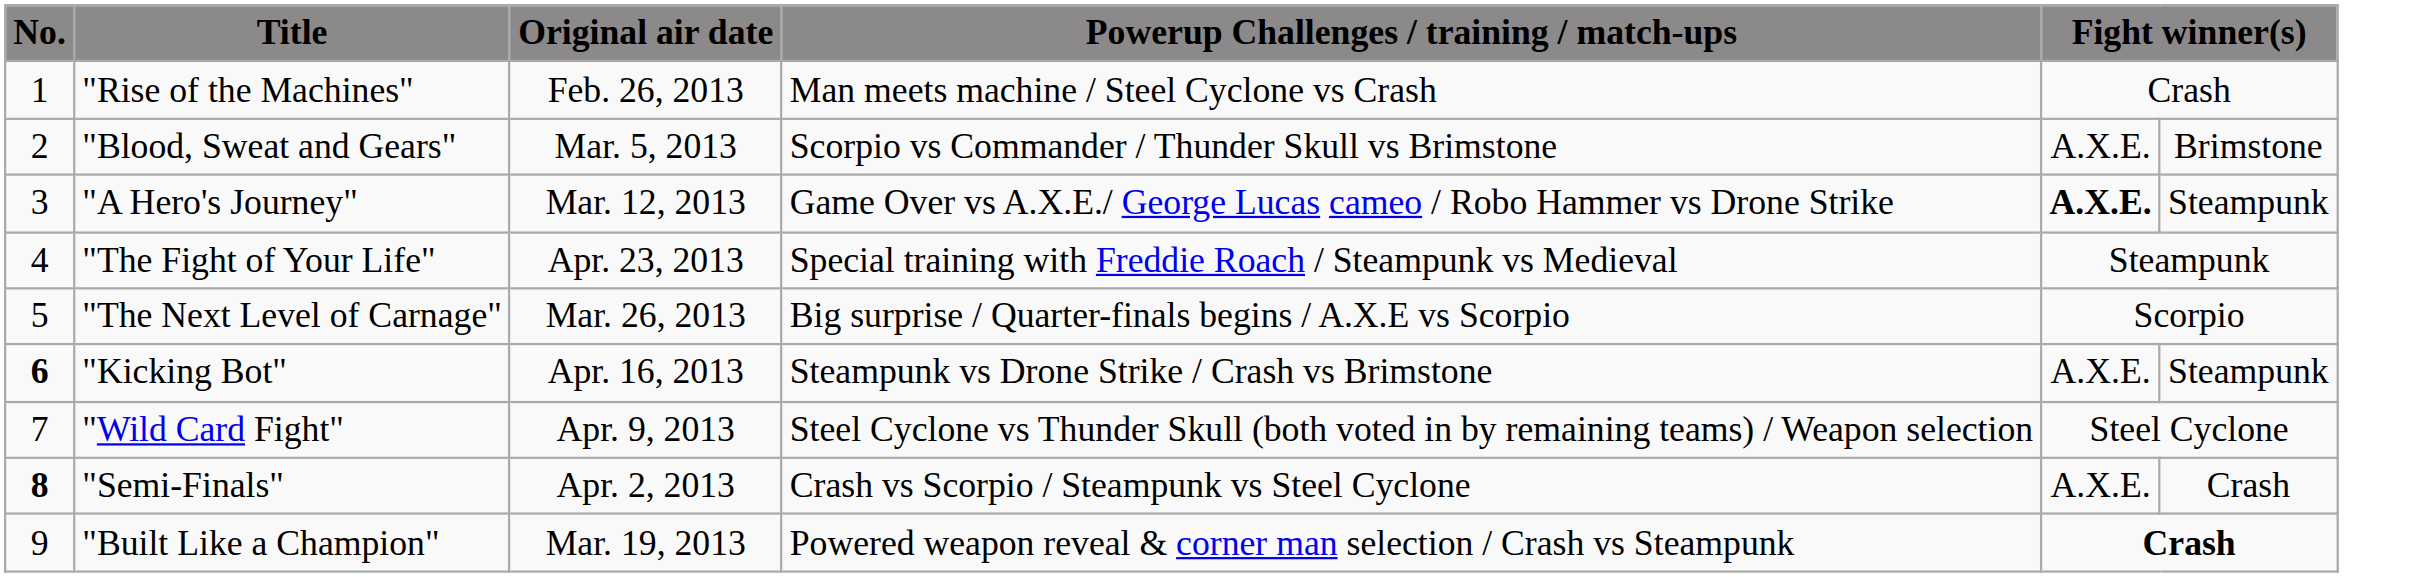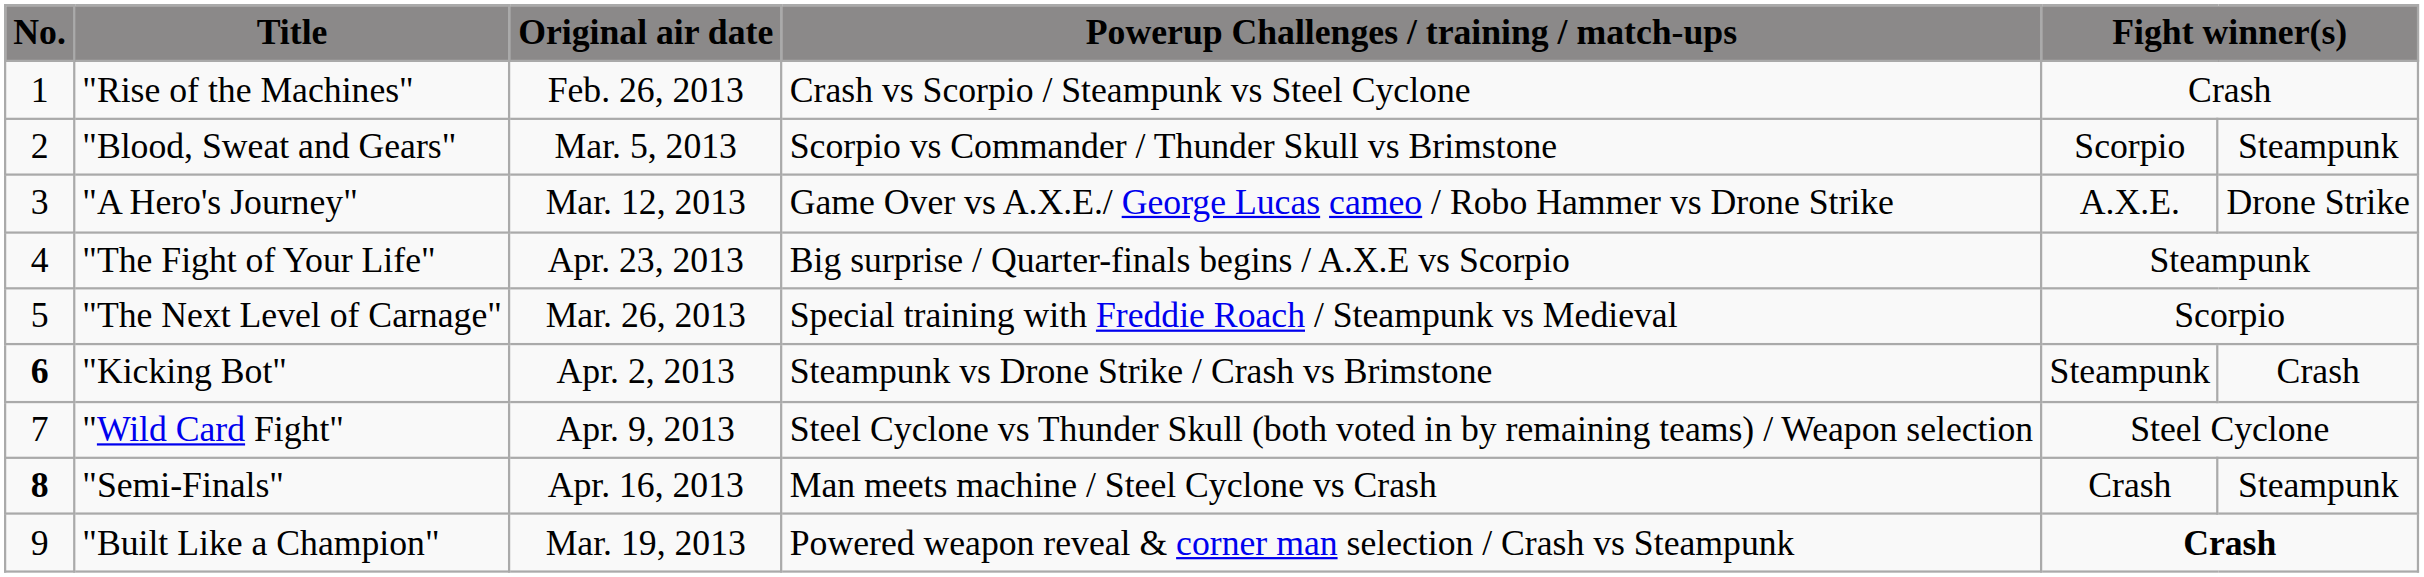"Rise of the Machines" | Powerup Challenges / training / match-ups: Man meets machine / Steel Cyclone vs Crash -> Crash vs Scorpio / Steampunk vs Steel Cyclone
"Blood, Sweat and Gears" | column 5: A.X.E. -> Scorpio
"Blood, Sweat and Gears" | column 6: Brimstone -> Steampunk
"A Hero's Journey" | column 5: bold -> normal
"A Hero's Journey" | column 6: Steampunk -> Drone Strike
"The Fight of Your Life" | Powerup Challenges / training / match-ups: Special training with Freddie Roach / Steampunk vs Medieval -> Big surprise / Quarter-finals begins / A.X.E vs Scorpio
"The Next Level of Carnage" | Powerup Challenges / training / match-ups: Big surprise / Quarter-finals begins / A.X.E vs Scorpio -> Special training with Freddie Roach / Steampunk vs Medieval
"Kicking Bot" | Original air date: Apr. 16, 2013 -> Apr. 2, 2013
"Kicking Bot" | column 5: A.X.E. -> Steampunk
"Kicking Bot" | column 6: Steampunk -> Crash
"Semi-Finals" | Original air date: Apr. 2, 2013 -> Apr. 16, 2013
"Semi-Finals" | Powerup Challenges / training / match-ups: Crash vs Scorpio / Steampunk vs Steel Cyclone -> Man meets machine / Steel Cyclone vs Crash
"Semi-Finals" | column 5: A.X.E. -> Crash
"Semi-Finals" | column 6: Crash -> Steampunk
